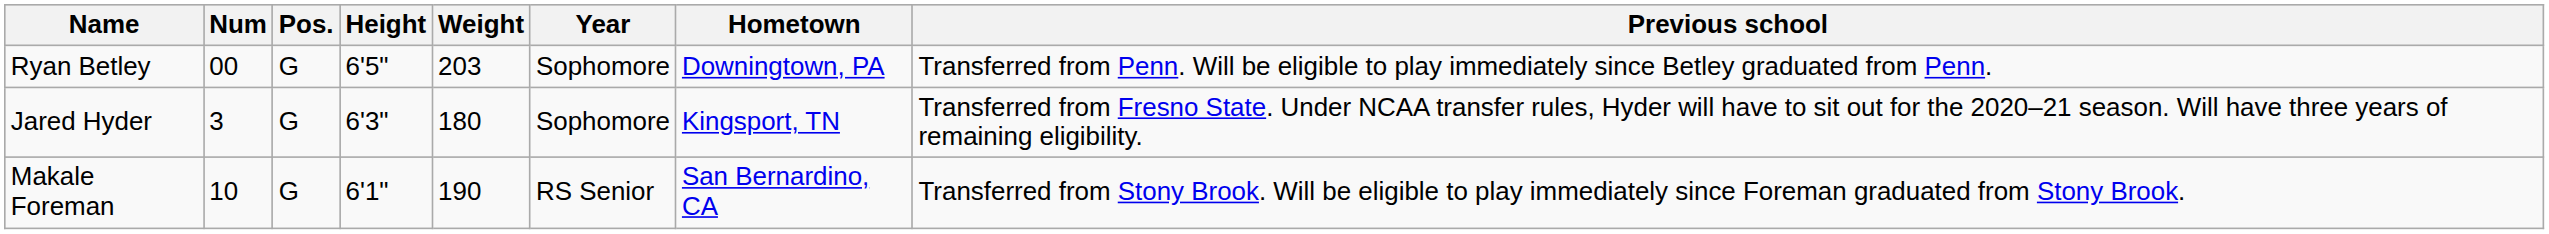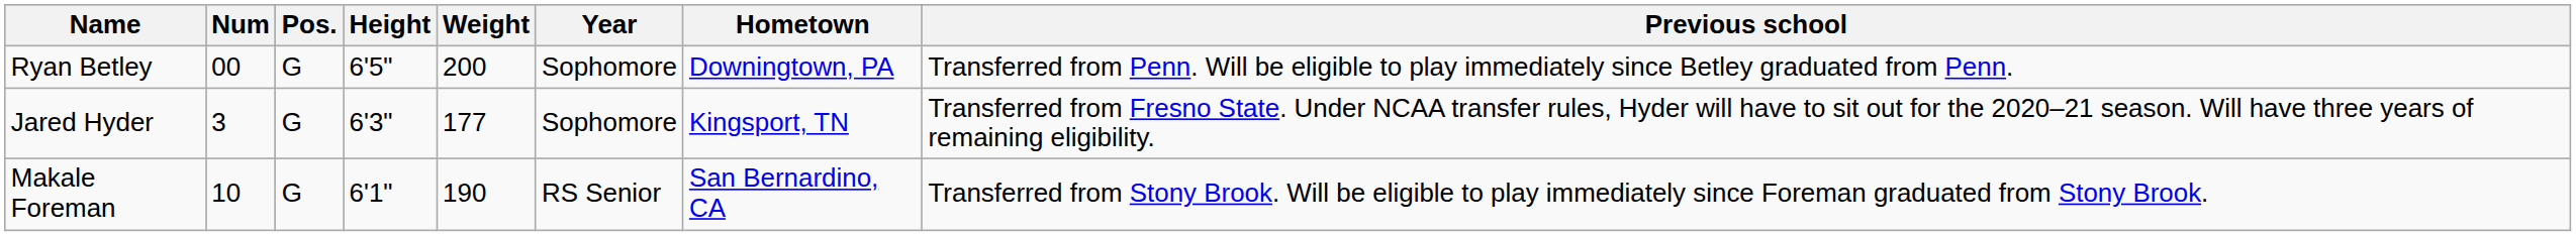Ryan Betley | Weight: 203 -> 200
Jared Hyder | Weight: 180 -> 177
